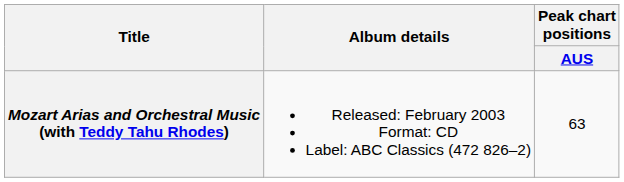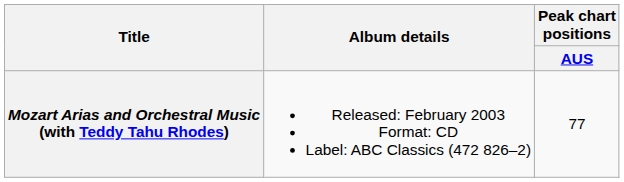Mozart Arias and Orchestral Music (with Teddy Tahu Rhodes) | Peak chart positions / AUS: 63 -> 77
